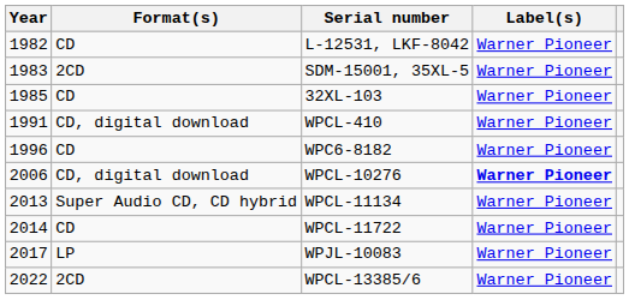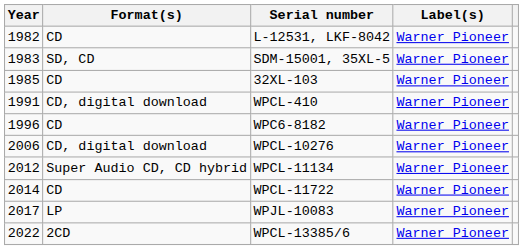SDM-15001, 35XL-5 | Format(s): 2CD -> SD, CD
WPCL-10276 | Label(s): bold -> normal
WPCL-11134 | Year: 2013 -> 2012
